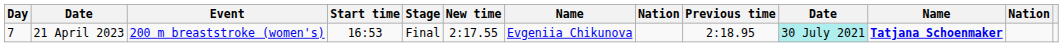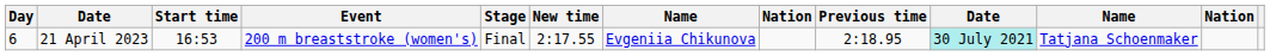columns swapped: Start time <-> Event
21 April 2023 | Day: 7 -> 6
21 April 2023 | column 11: bold -> normal
